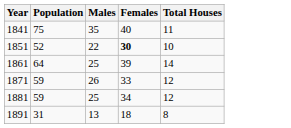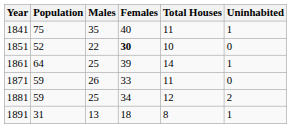+ column: Uninhabited | 1 | 0 | 1 | 0 | 2 | 1
1871 | Total Houses: 12 -> 11
